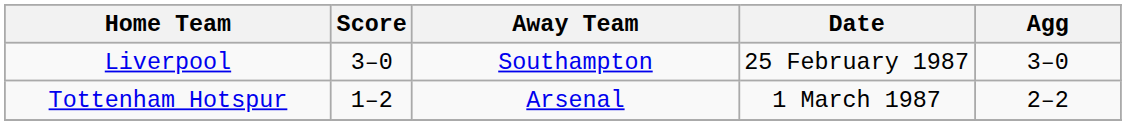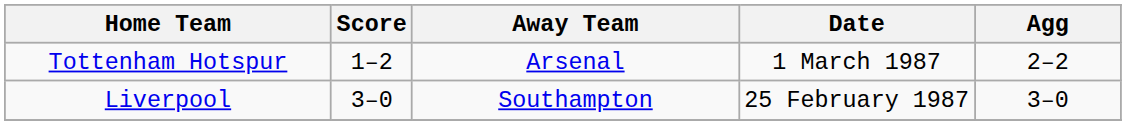rows swapped: Liverpool <-> Tottenham Hotspur
